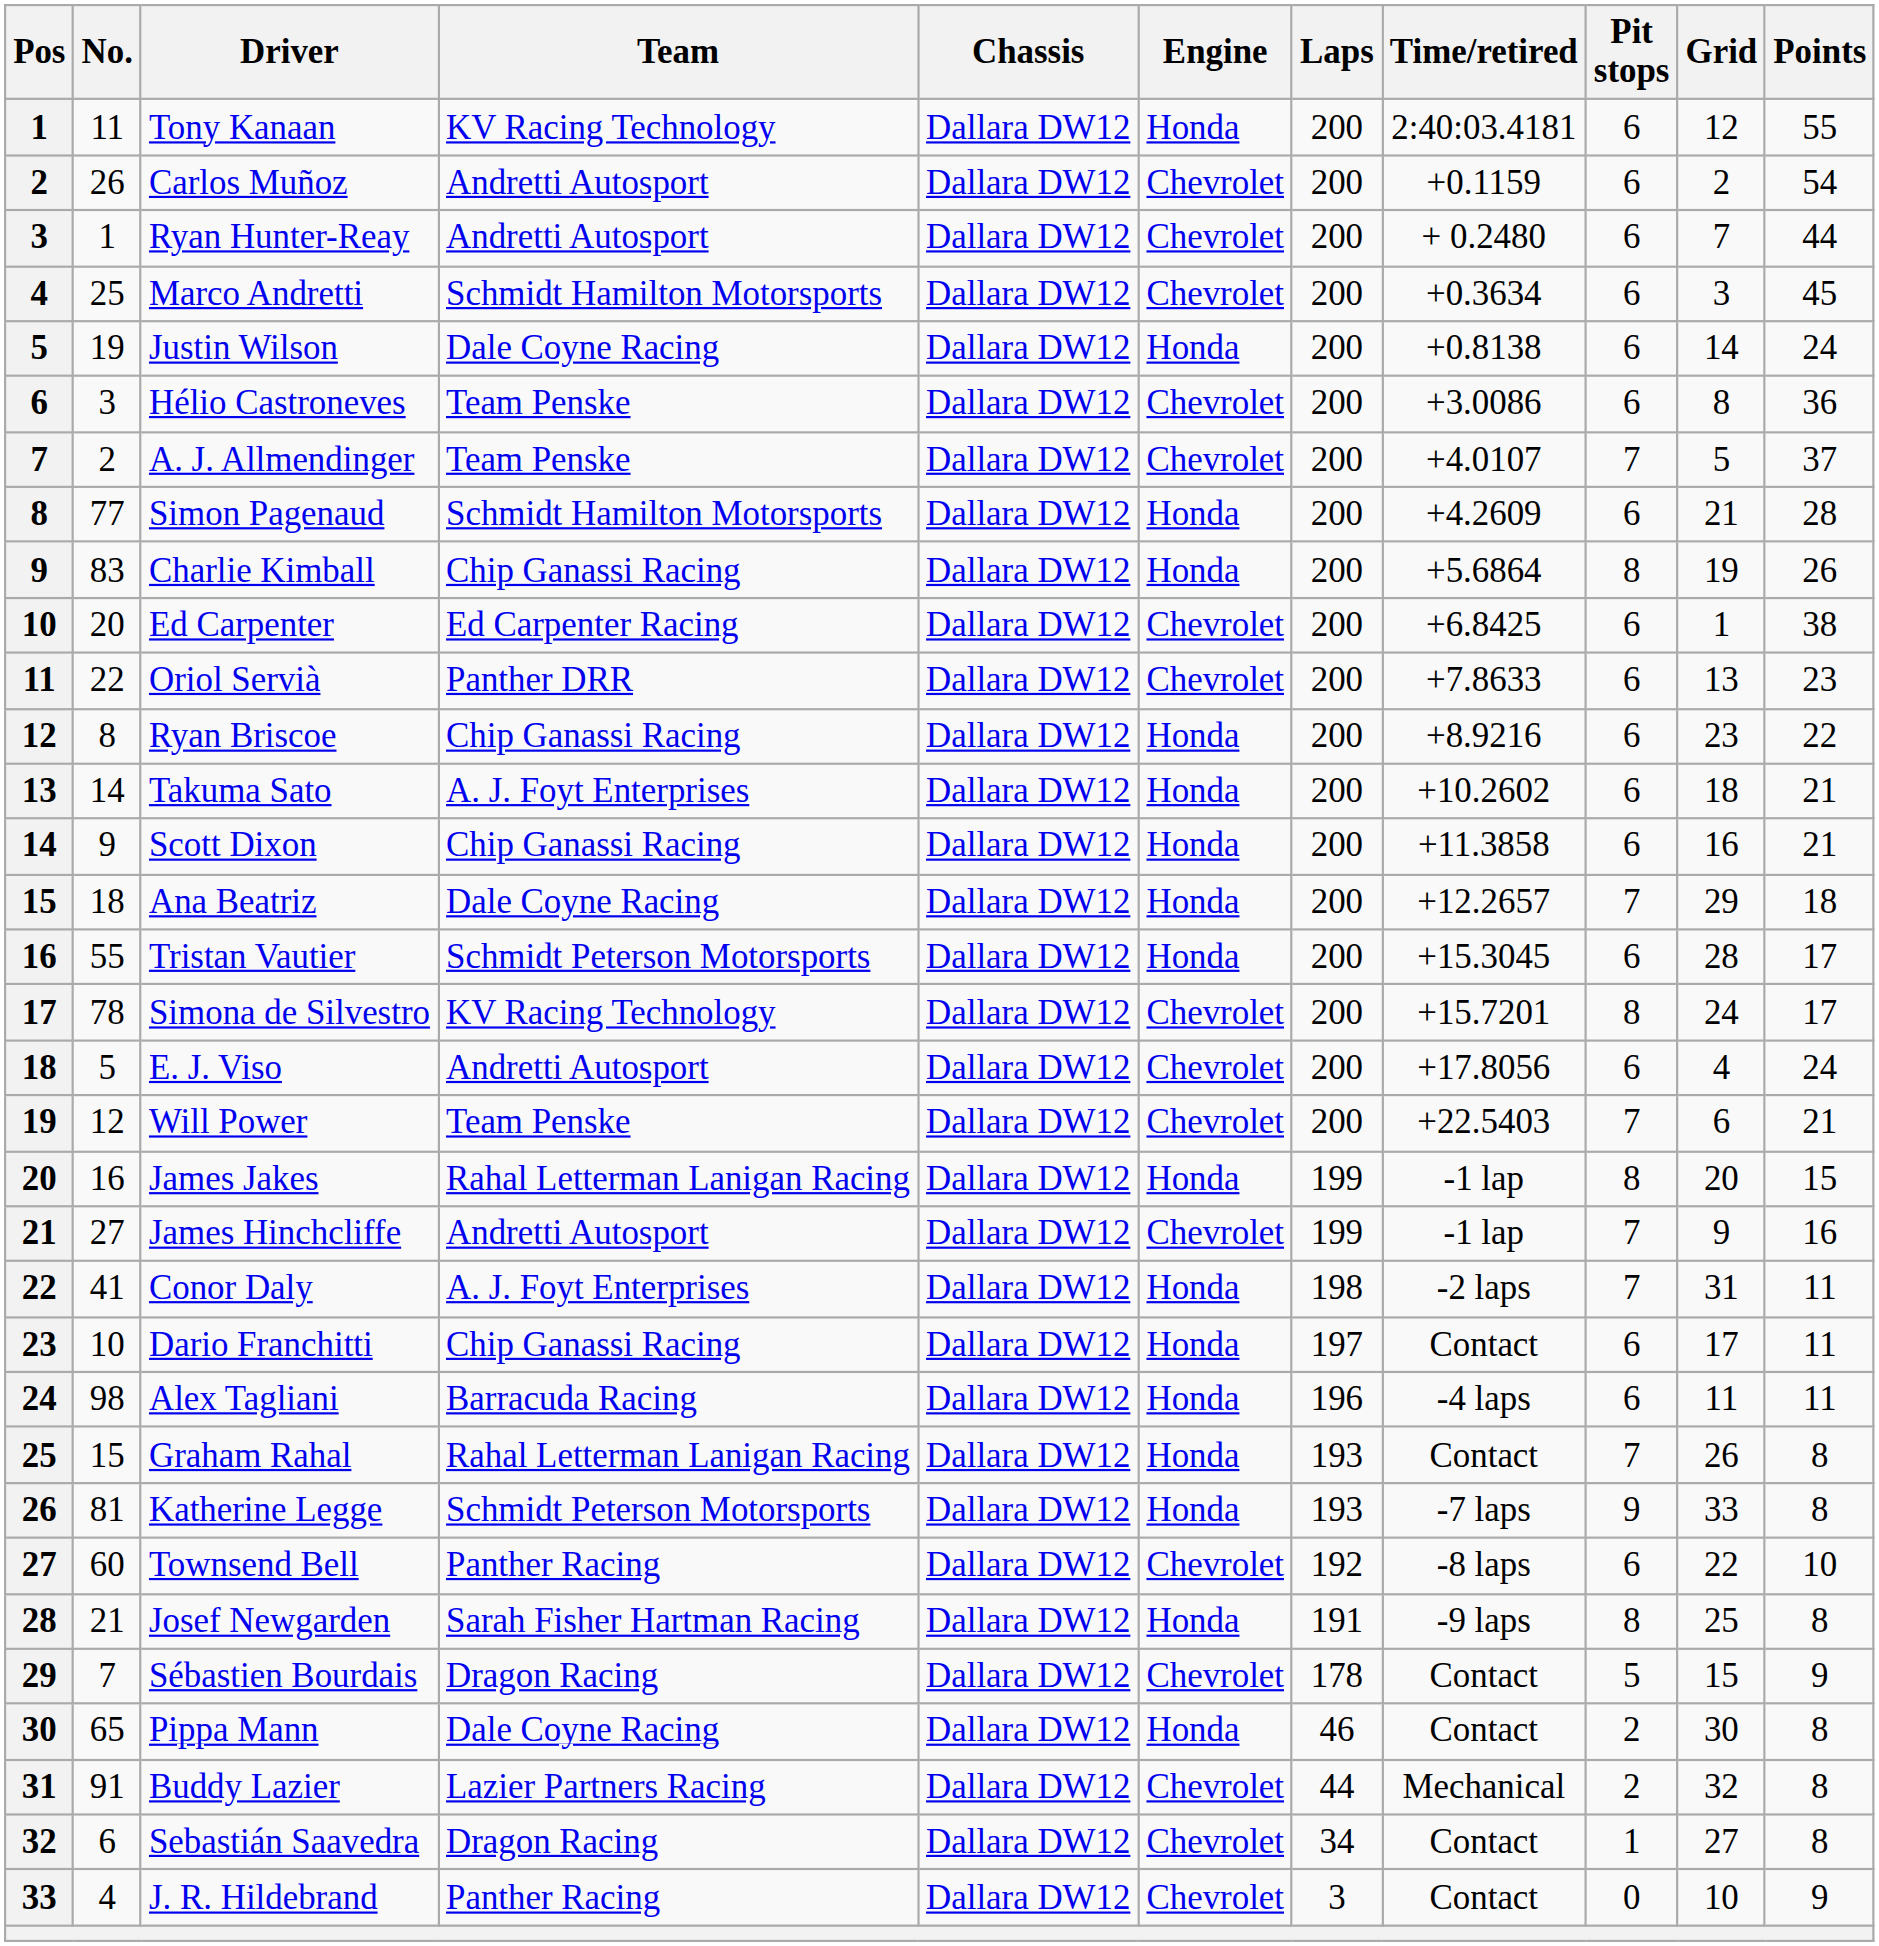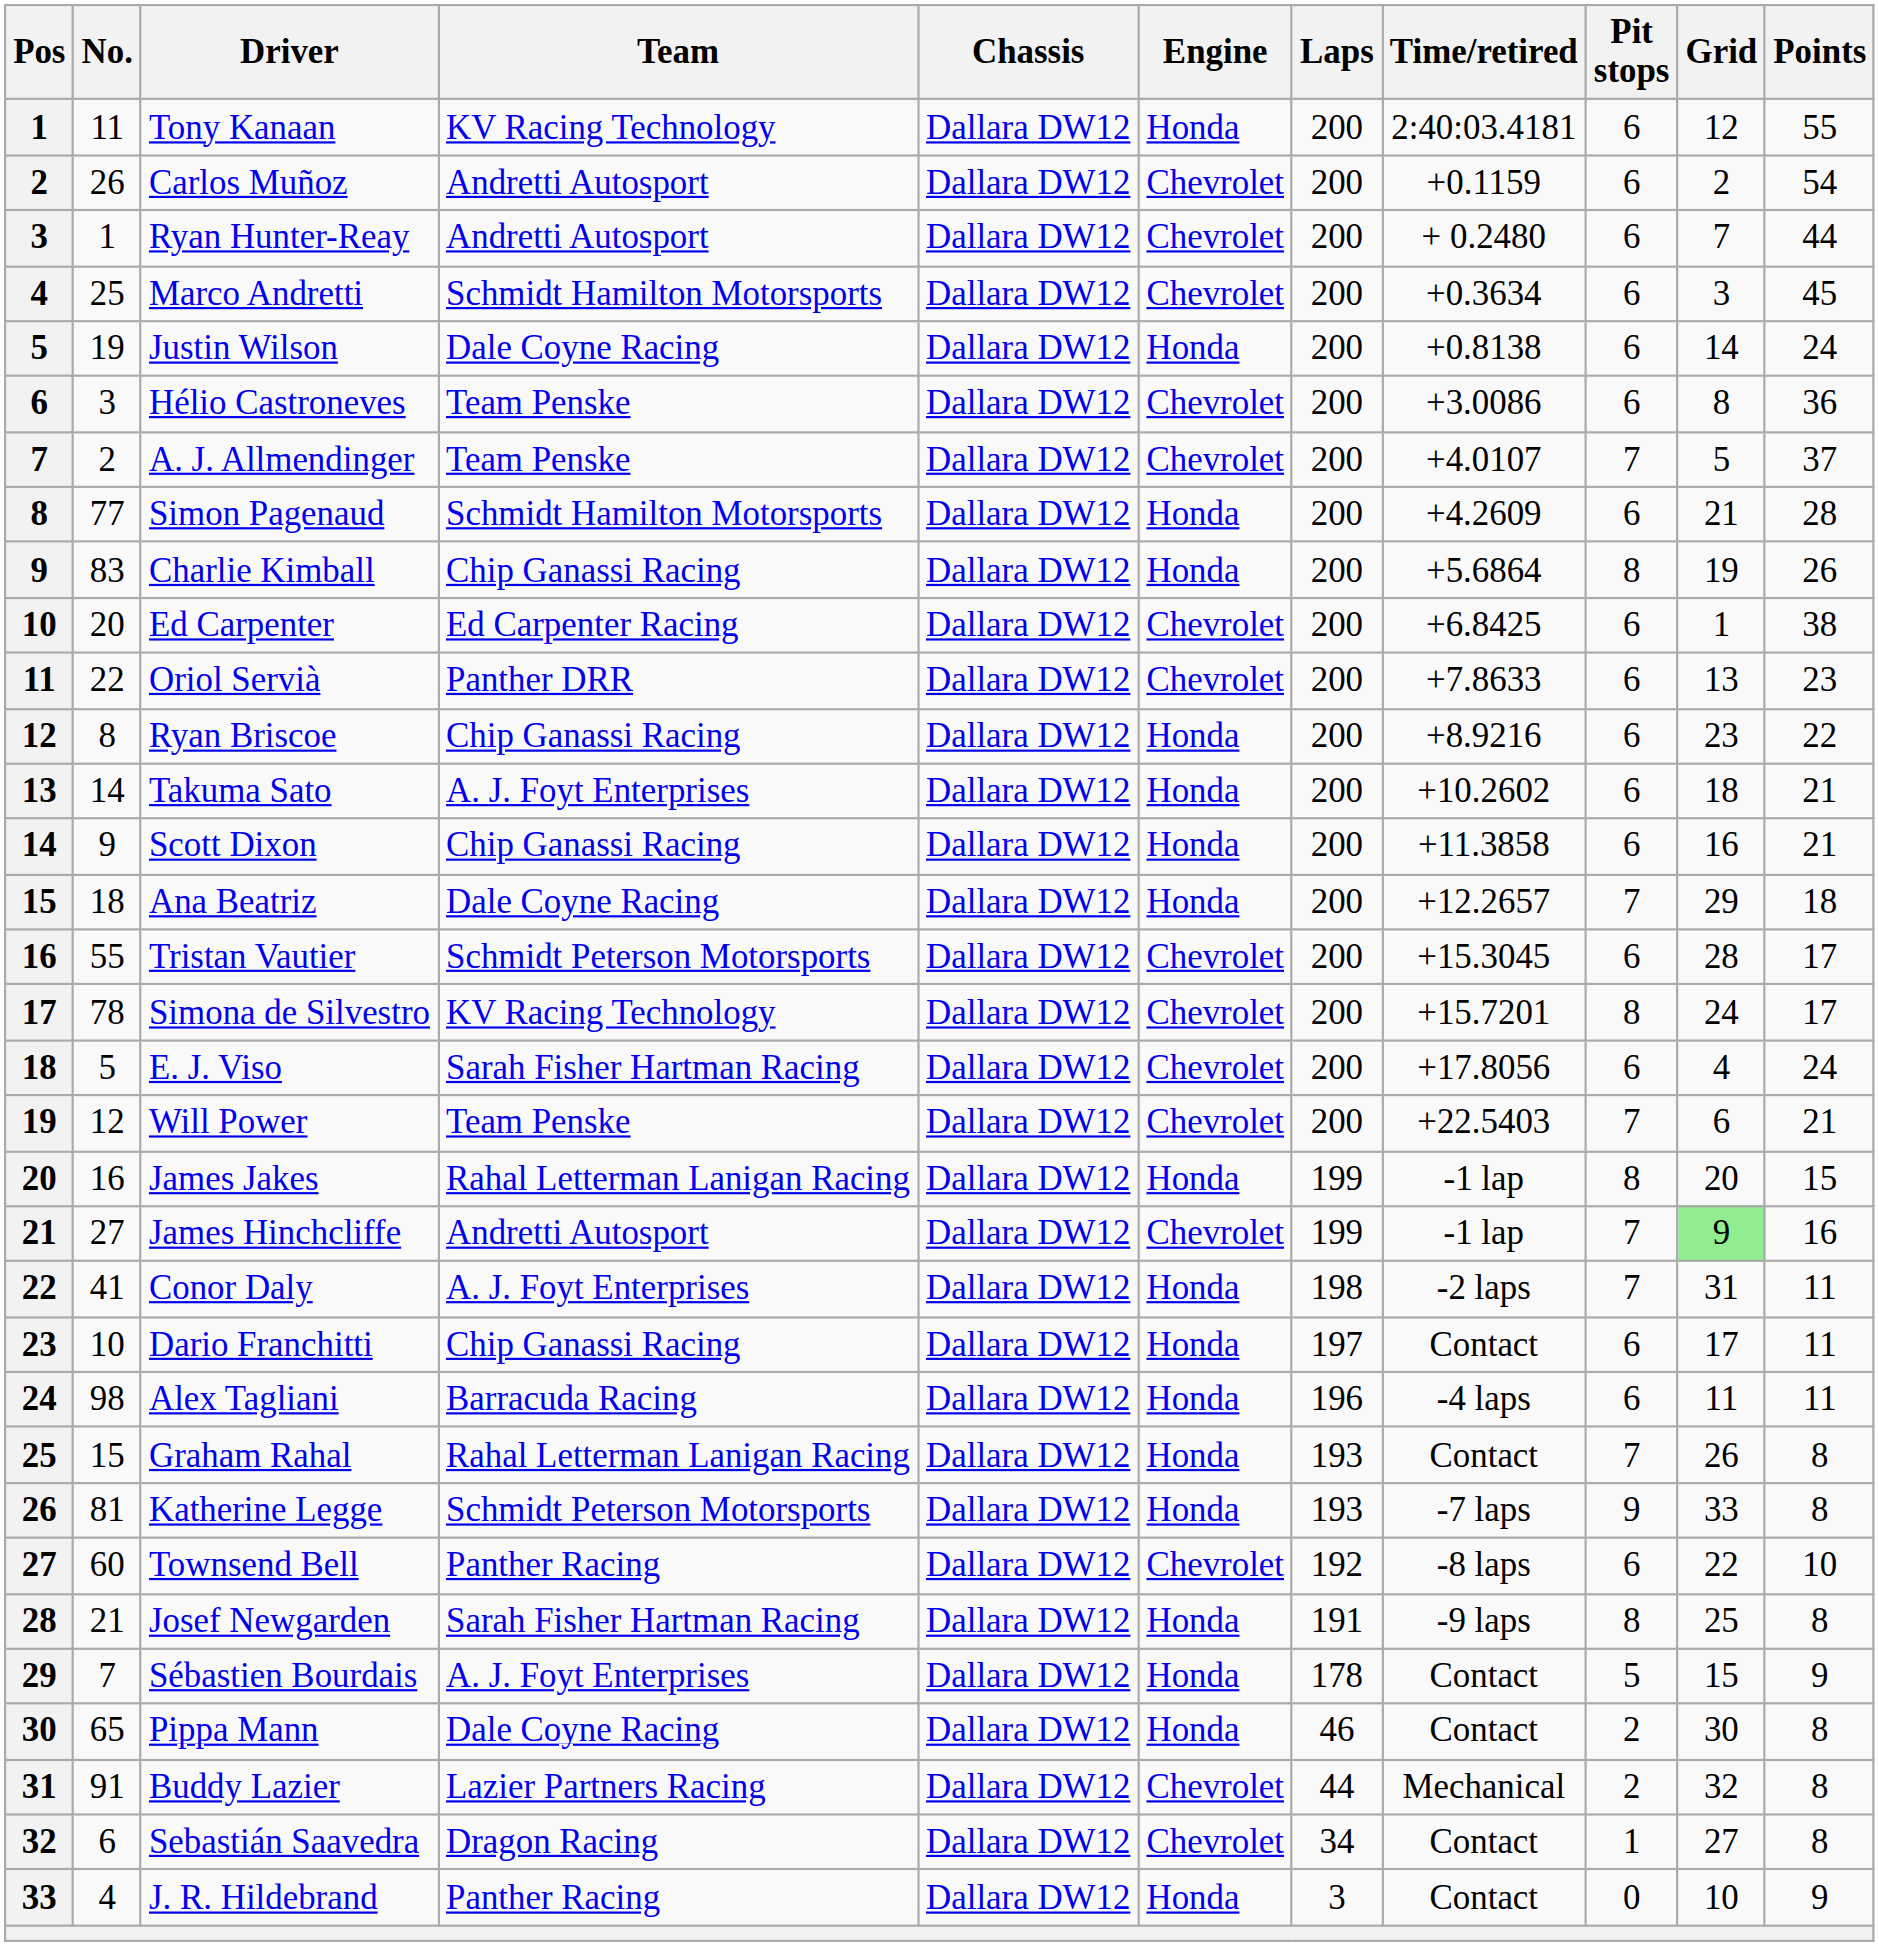Tristan Vautier | Engine: Honda -> Chevrolet
E. J. Viso | Team: Andretti Autosport -> Sarah Fisher Hartman Racing
James Hinchcliffe | Grid: no background -> lightgreen background
Sébastien Bourdais | Team: Dragon Racing -> A. J. Foyt Enterprises
Sébastien Bourdais | Engine: Chevrolet -> Honda
J. R. Hildebrand | Engine: Chevrolet -> Honda
